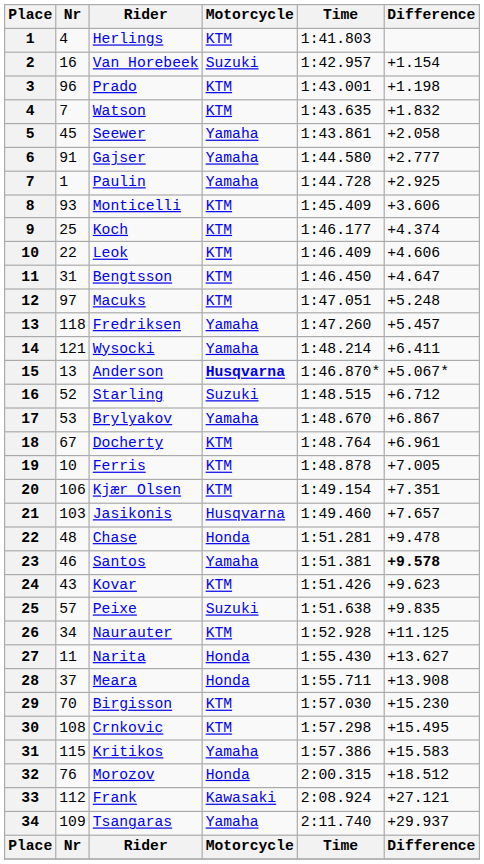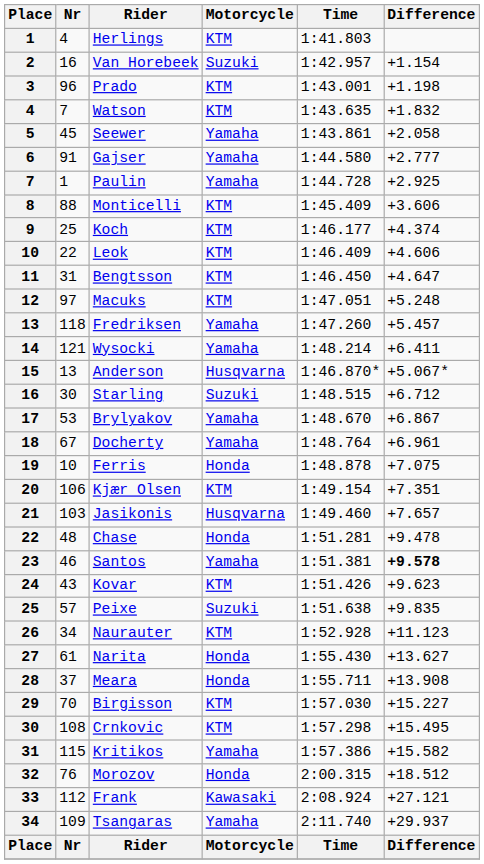Monticelli | Nr: 93 -> 88
Anderson | Motorcycle: bold -> normal
Starling | Nr: 52 -> 30
Docherty | Motorcycle: KTM -> Yamaha
Ferris | Motorcycle: KTM -> Honda
Ferris | Difference: +7.005 -> +7.075
Naurauter | Difference: +11.125 -> +11.123
Narita | Nr: 11 -> 61
Birgisson | Difference: +15.230 -> +15.227
Kritikos | Difference: +15.583 -> +15.582
